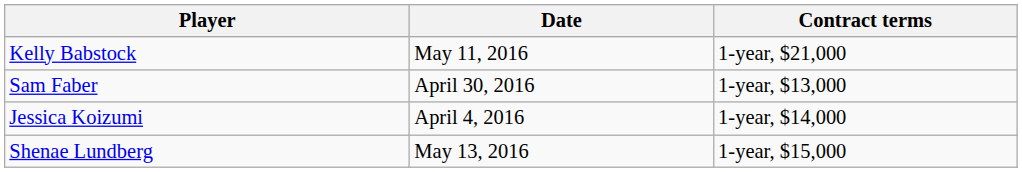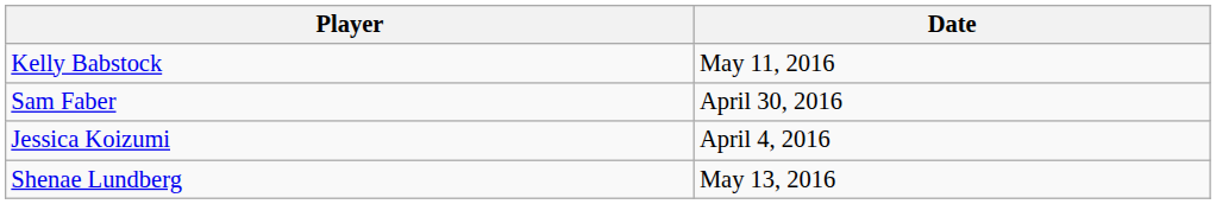- column: Contract terms | 1-year, $21,000 | 1-year, $13,000 | 1-year, $14,000 | 1-year, $15,000
